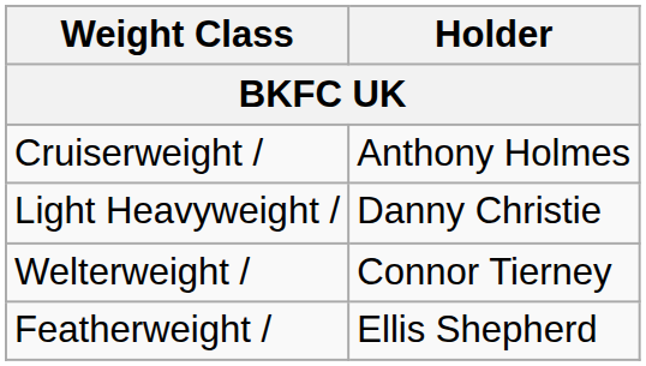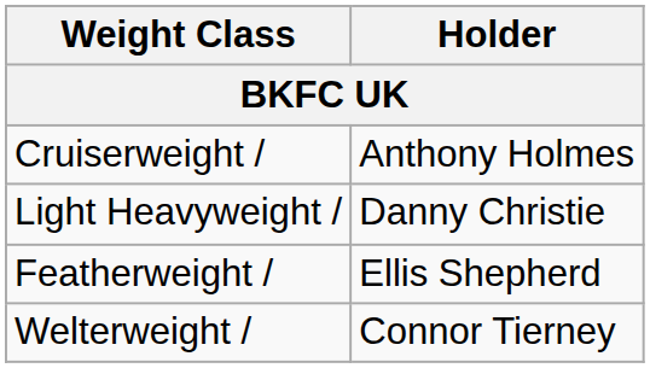rows swapped: Welterweight / <-> Featherweight /
